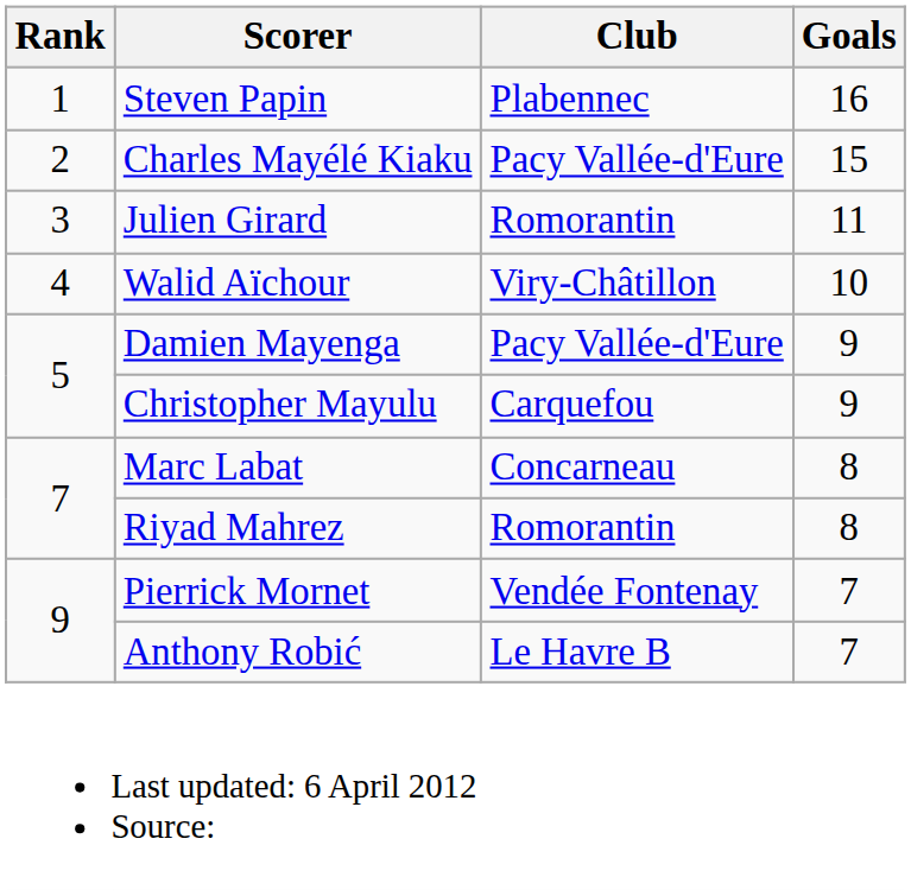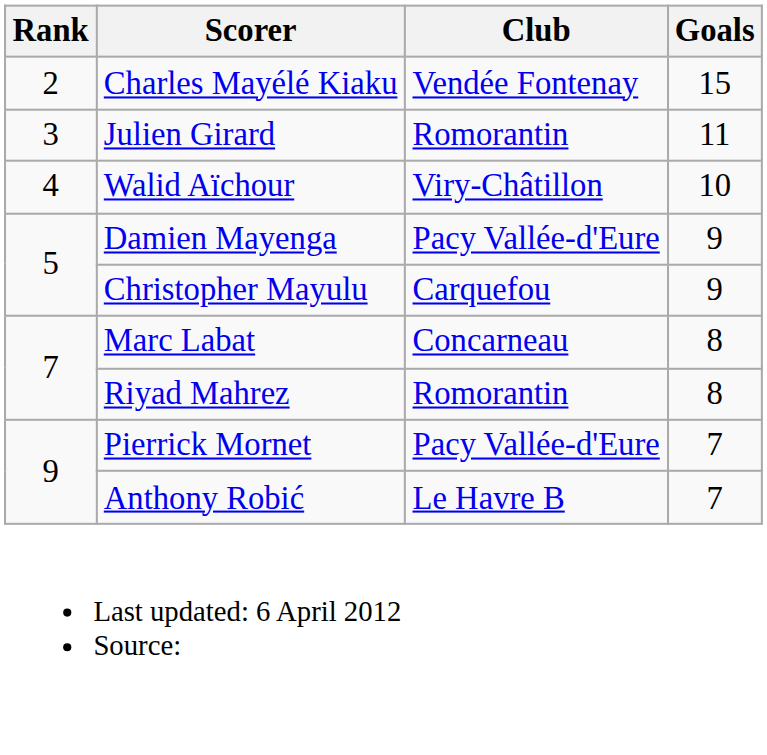- row: 1 | Steven Papin | Plabennec | 16
Charles Mayélé Kiaku | Club: Pacy Vallée-d'Eure -> Vendée Fontenay
Pierrick Mornet | Club: Vendée Fontenay -> Pacy Vallée-d'Eure
